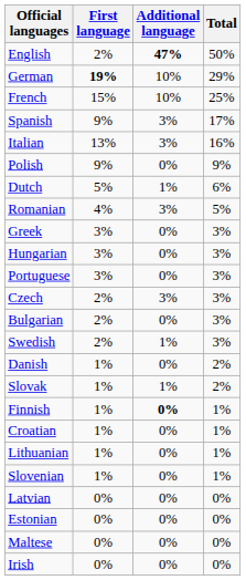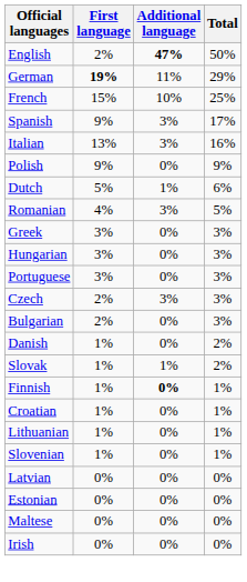German | Additional language: 10% -> 11%
- row: Swedish | 2% | 1% | 3%
